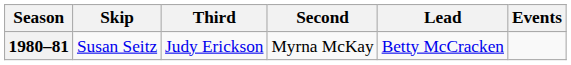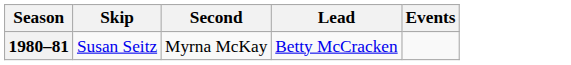- column: Third | Judy Erickson
